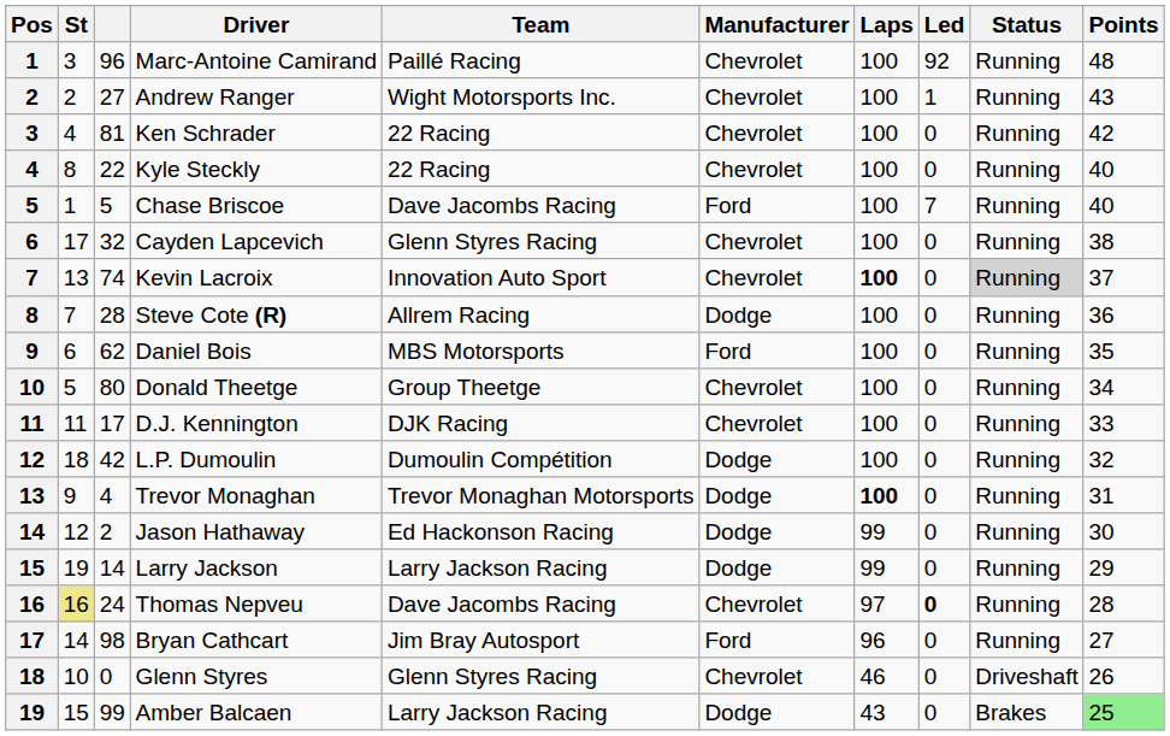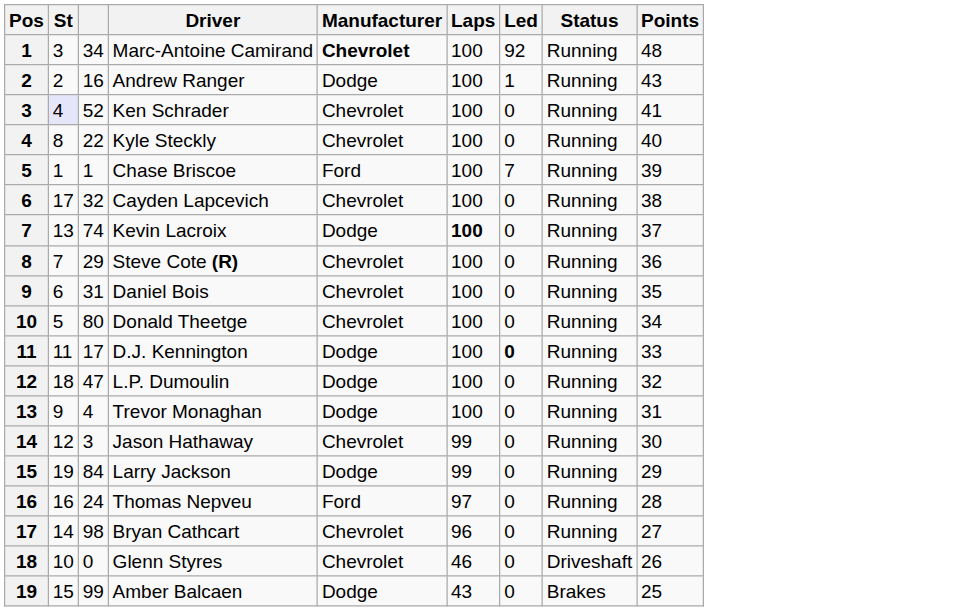- column: Team | Paillé Racing | Wight Motorsports Inc. | 22 Racing | 22 Racing | Dave Jacombs Racing | Glenn Styres Racing | Innovation Auto Sport | Allrem Racing | MBS Motorsports | Group Theetge | DJK Racing | Dumoulin Compétition | Trevor Monaghan Motorsports | Ed Hackonson Racing | Larry Jackson Racing | Dave Jacombs Racing | Jim Bray Autosport | Glenn Styres Racing | Larry Jackson Racing
Marc-Antoine Camirand | column 3: 96 -> 34
Marc-Antoine Camirand | Manufacturer: normal -> bold
Andrew Ranger | column 3: 27 -> 16
Andrew Ranger | Manufacturer: Chevrolet -> Dodge
Ken Schrader | St: no background -> lavender background
Ken Schrader | column 3: 81 -> 52
Ken Schrader | Points: 42 -> 41
Chase Briscoe | column 3: 5 -> 1
Chase Briscoe | Points: 40 -> 39
Kevin Lacroix | Manufacturer: Chevrolet -> Dodge
Kevin Lacroix | Status: lightgrey background -> no background
Steve Cote (R) | column 3: 28 -> 29
Steve Cote (R) | Manufacturer: Dodge -> Chevrolet
Daniel Bois | column 3: 62 -> 31
Daniel Bois | Manufacturer: Ford -> Chevrolet
D.J. Kennington | Manufacturer: Chevrolet -> Dodge
D.J. Kennington | Led: normal -> bold
L.P. Dumoulin | column 3: 42 -> 47
Trevor Monaghan | Laps: bold -> normal
Jason Hathaway | column 3: 2 -> 3
Jason Hathaway | Manufacturer: Dodge -> Chevrolet
Larry Jackson | column 3: 14 -> 84
Thomas Nepveu | St: khaki background -> no background
Thomas Nepveu | Manufacturer: Chevrolet -> Ford
Thomas Nepveu | Led: bold -> normal
Bryan Cathcart | Manufacturer: Ford -> Chevrolet
Amber Balcaen | Points: lightgreen background -> no background
